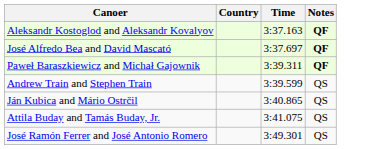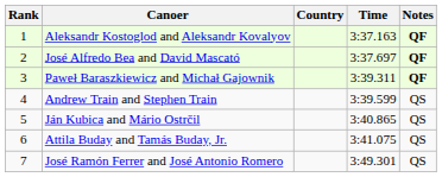+ column: Rank | 1 | 2 | 3 | 4 | 5 | 6 | 7
